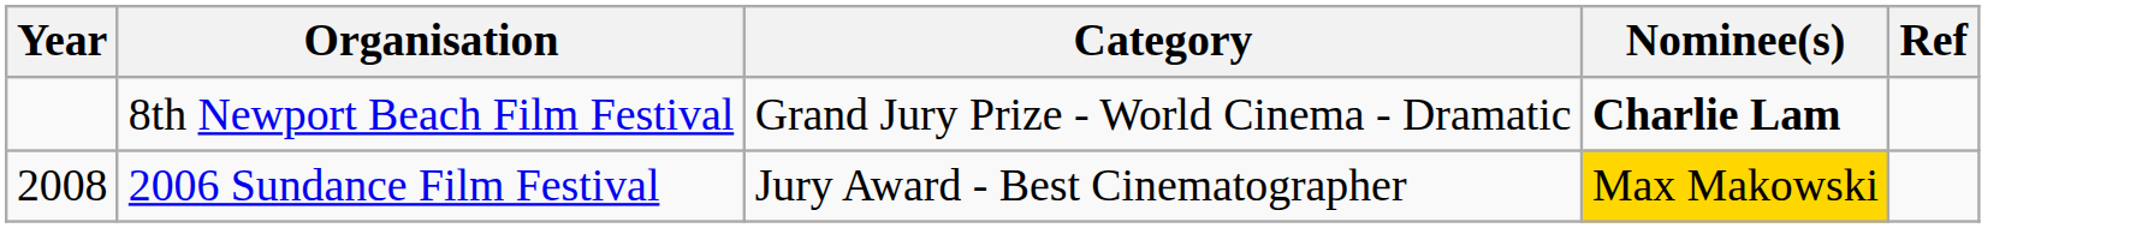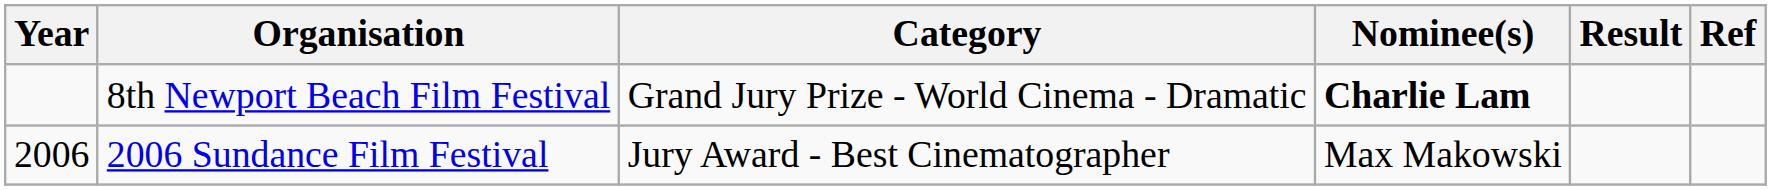+ column: Result
2006 Sundance Film Festival | Year: 2008 -> 2006
2006 Sundance Film Festival | Nominee(s): gold background -> no background
